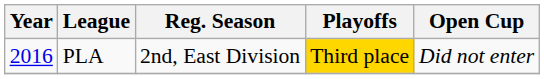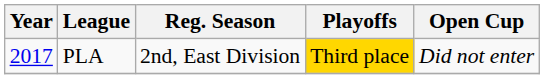PLA | Year: 2016 -> 2017
